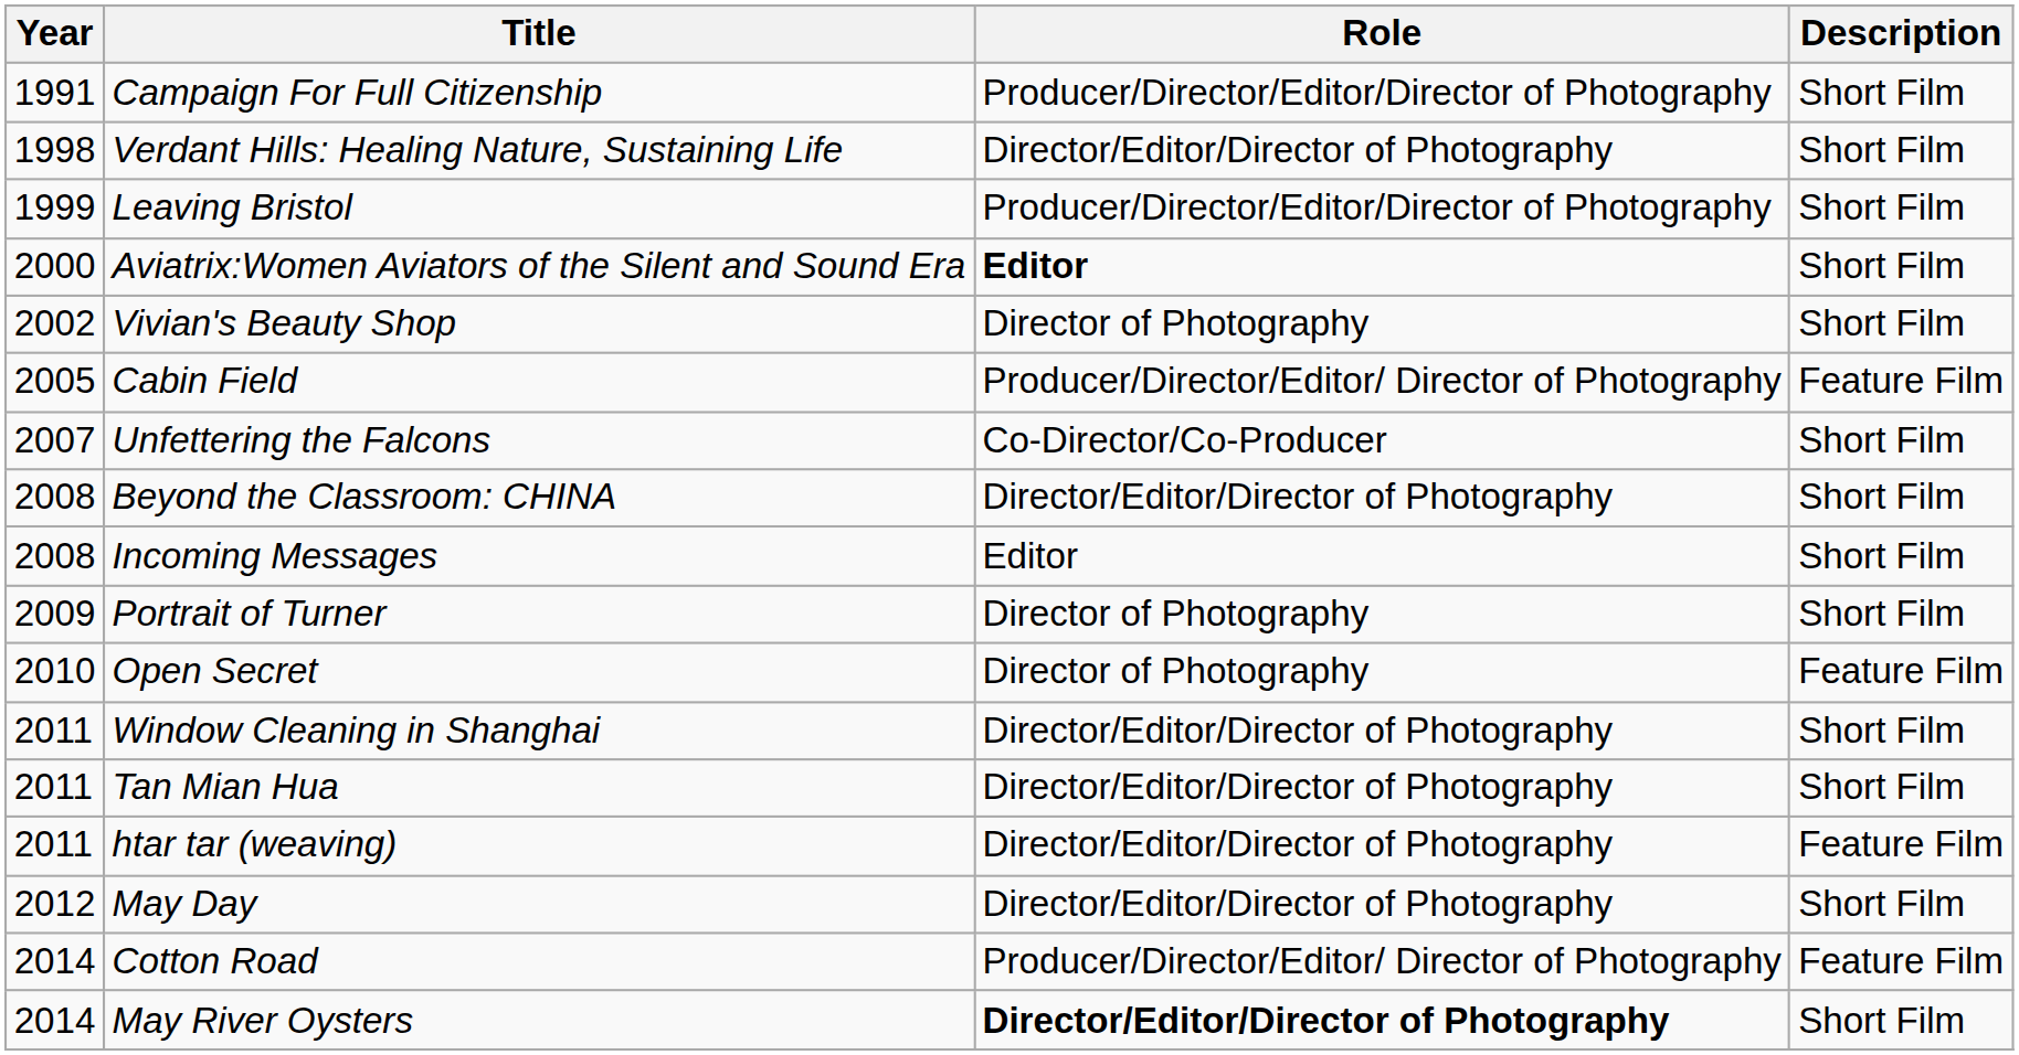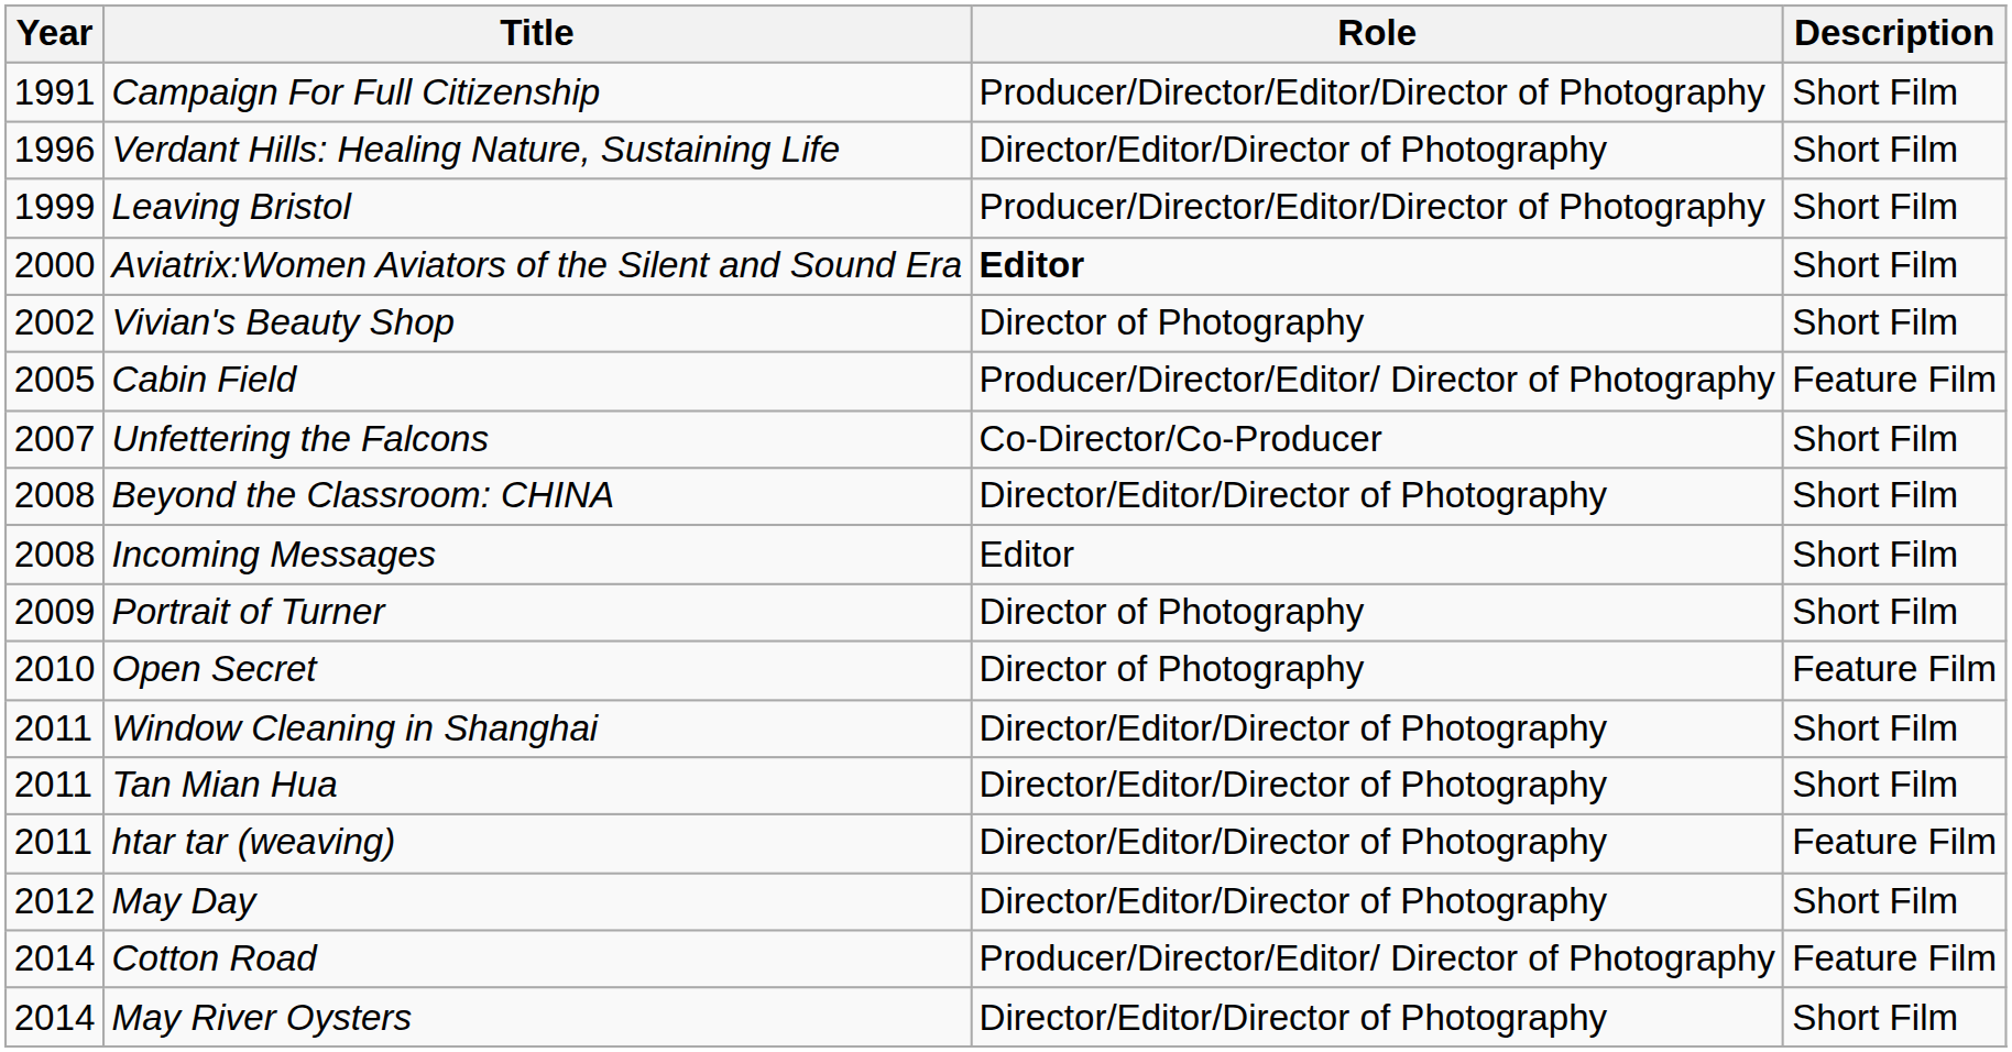Verdant Hills: Healing Nature, Sustaining Life | Year: 1998 -> 1996
May River Oysters | Role: bold -> normal
